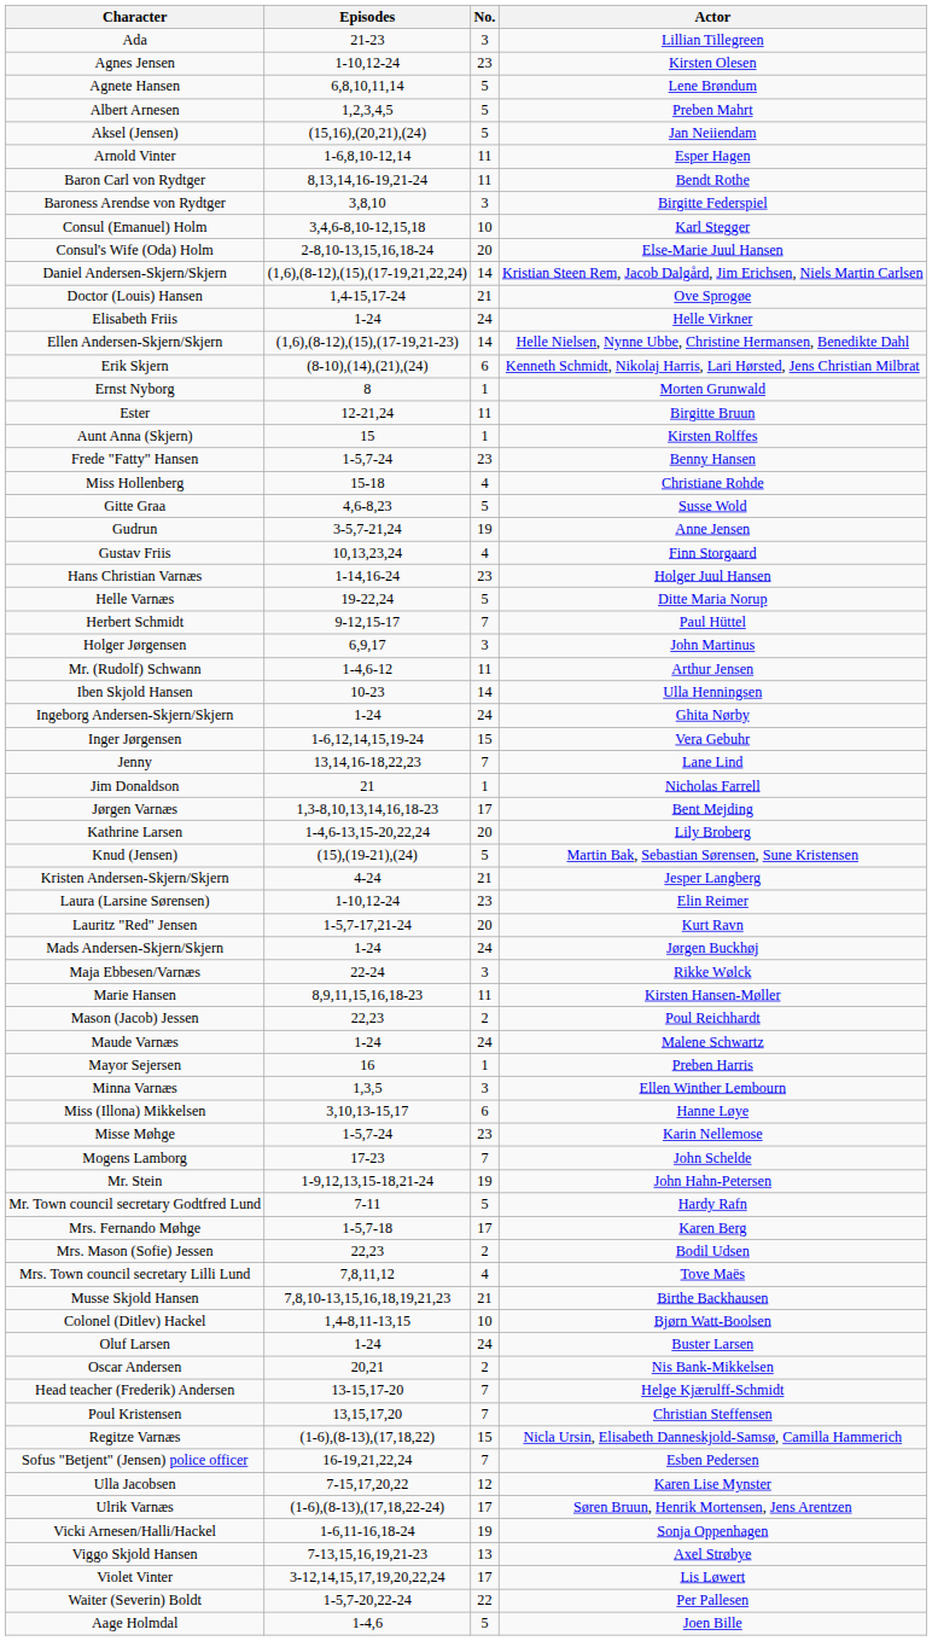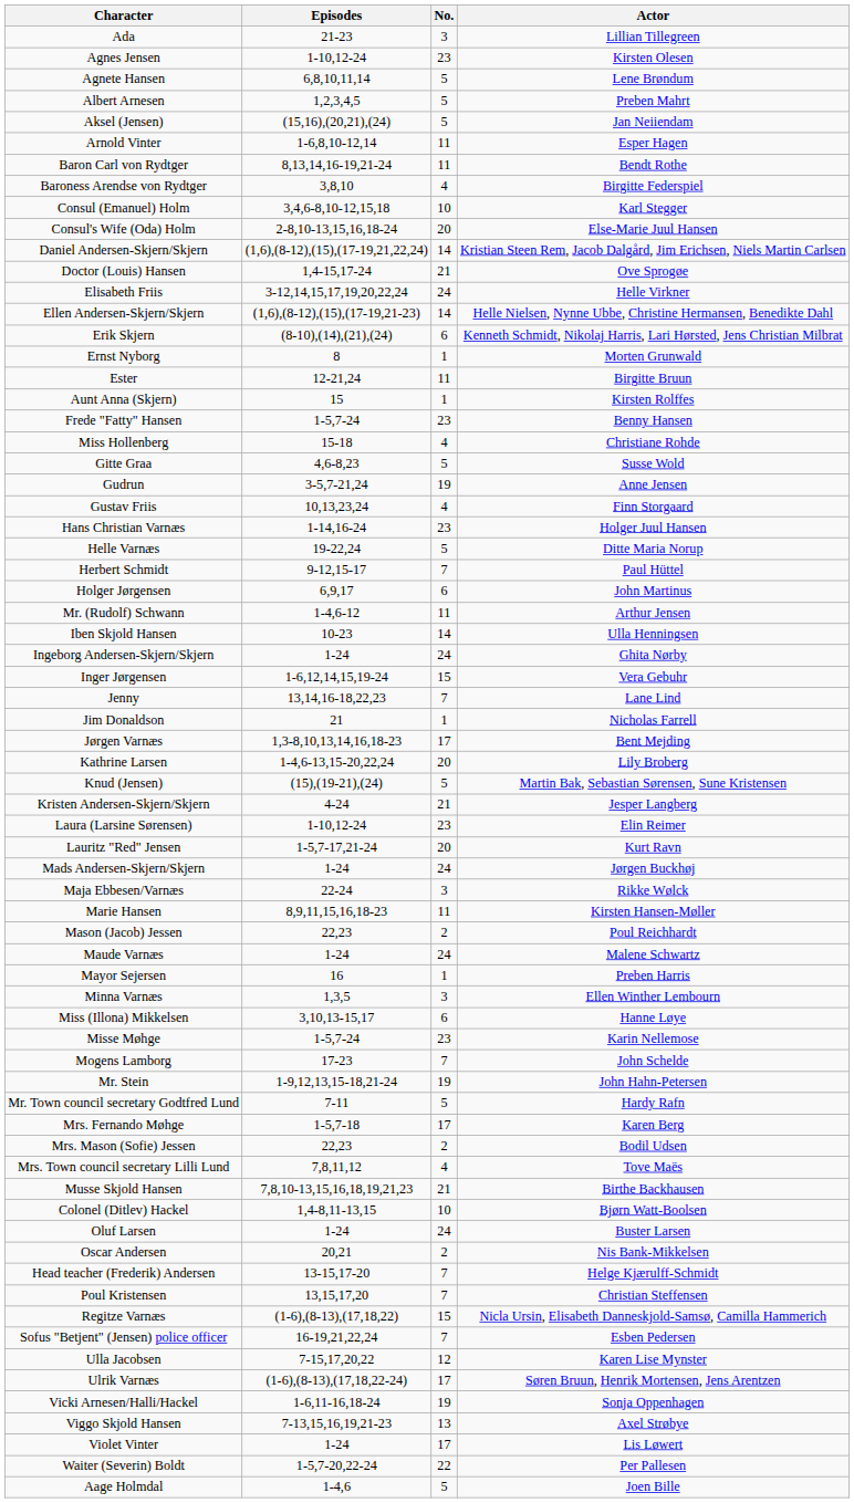Baroness Arendse von Rydtger | No.: 3 -> 4
Elisabeth Friis | Episodes: 1-24 -> 3-12,14,15,17,19,20,22,24
Holger Jørgensen | No.: 3 -> 6
Violet Vinter | Episodes: 3-12,14,15,17,19,20,22,24 -> 1-24
